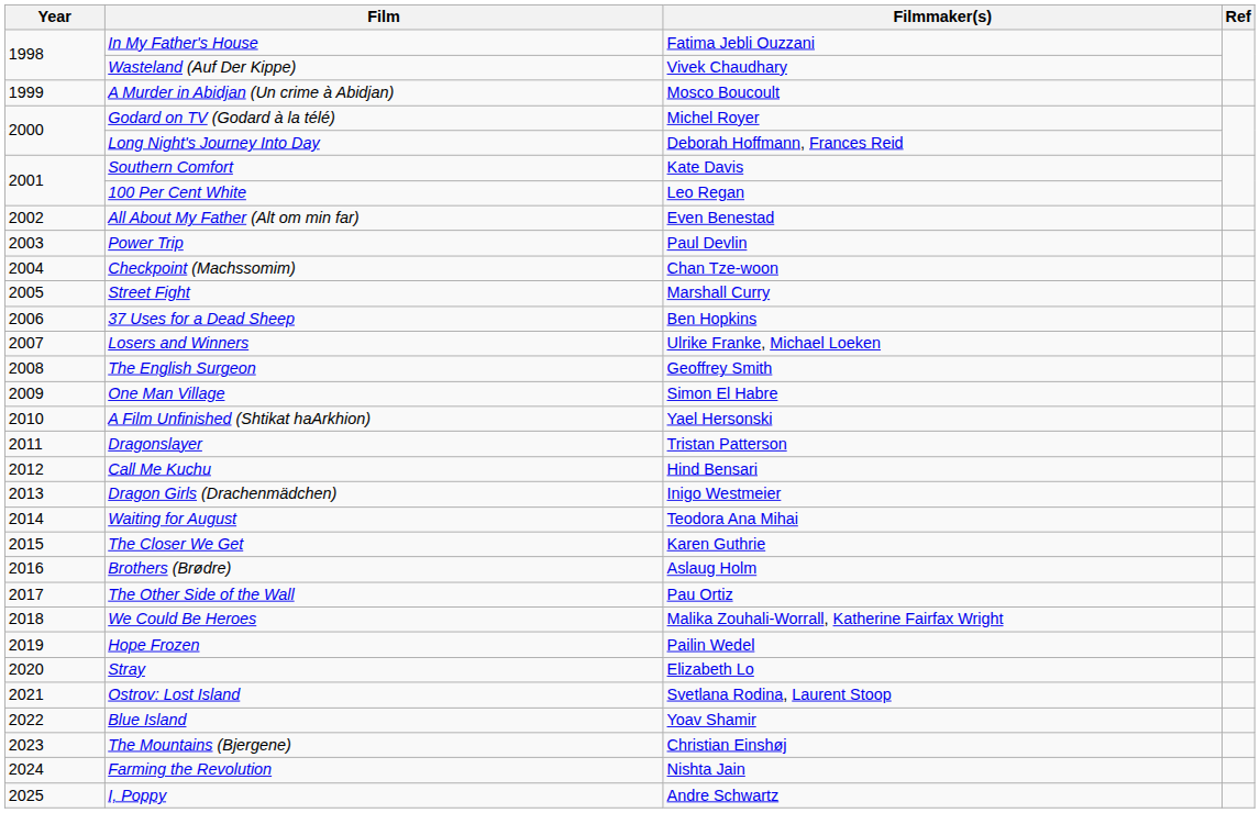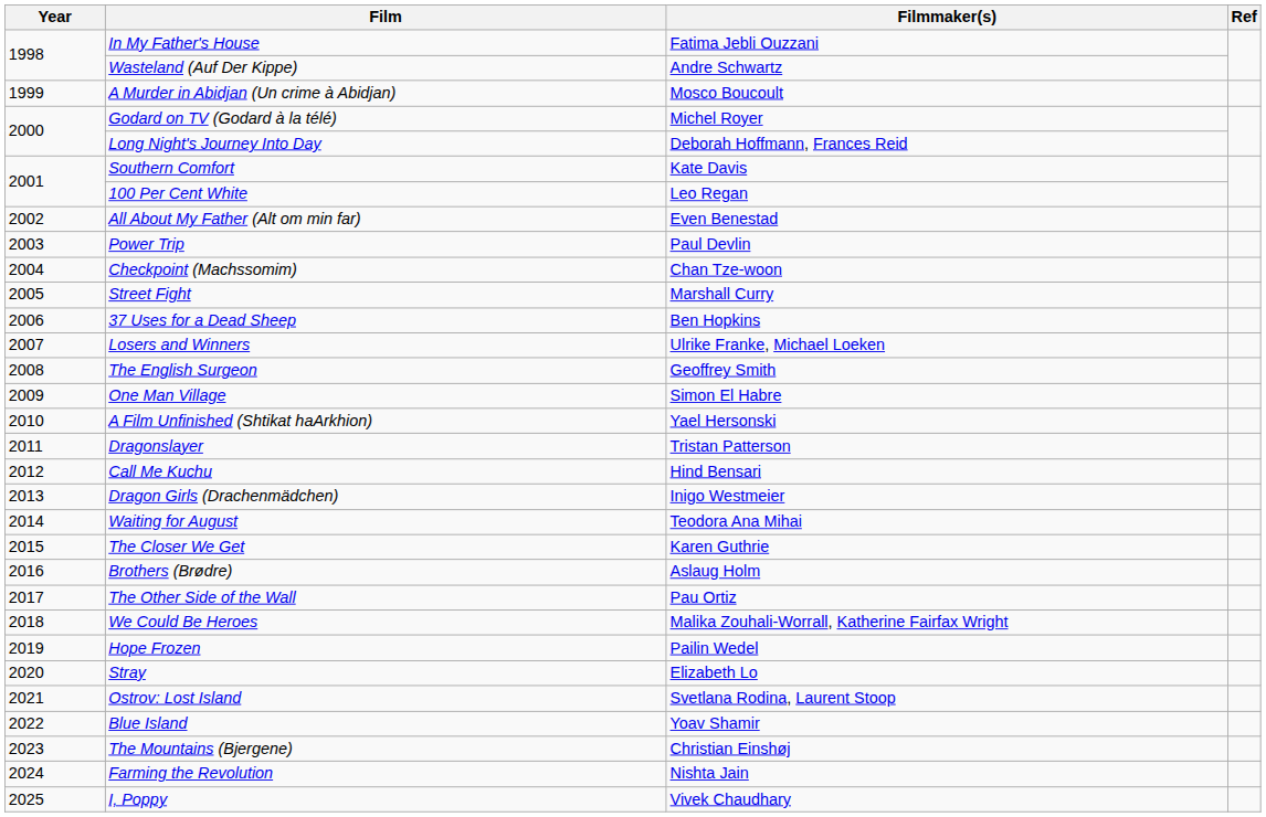Wasteland (Auf Der Kippe) | Filmmaker(s): Vivek Chaudhary -> Andre Schwartz
I, Poppy | Filmmaker(s): Andre Schwartz -> Vivek Chaudhary
